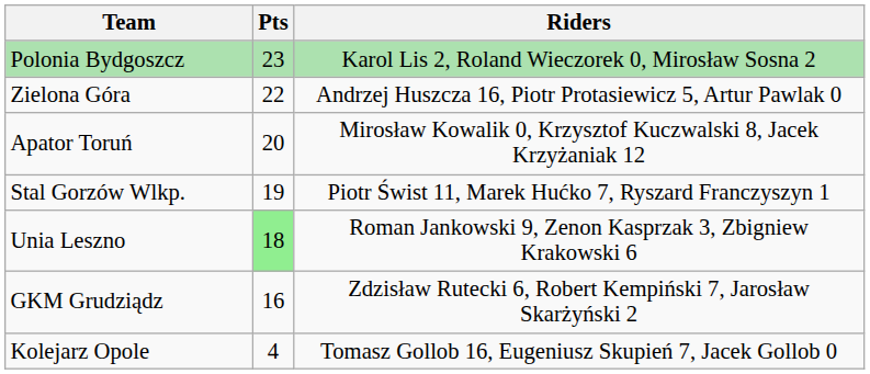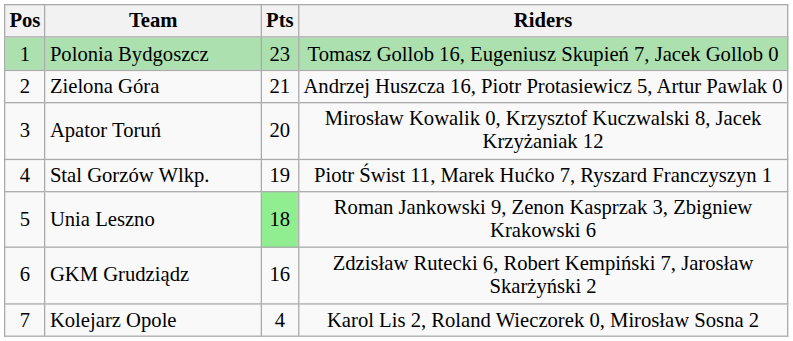+ column: Pos | 1 | 2 | 3 | 4 | 5 | 6 | 7
Polonia Bydgoszcz | Riders: Karol Lis 2, Roland Wieczorek 0, Mirosław Sosna 2 -> Tomasz Gollob 16, Eugeniusz Skupień 7, Jacek Gollob 0
Zielona Góra | Pts: 22 -> 21
Kolejarz Opole | Riders: Tomasz Gollob 16, Eugeniusz Skupień 7, Jacek Gollob 0 -> Karol Lis 2, Roland Wieczorek 0, Mirosław Sosna 2
